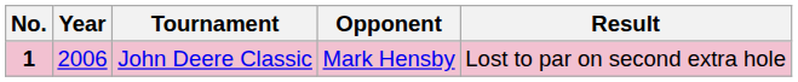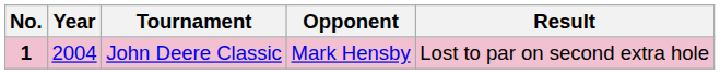John Deere Classic | Year: 2006 -> 2004
